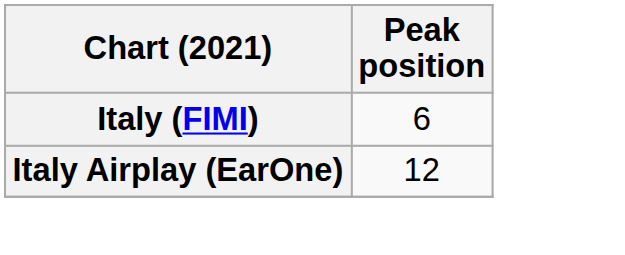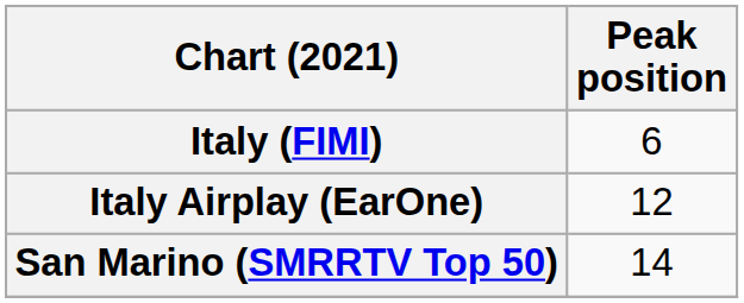+ row: San Marino (SMRRTV Top 50) | 14
